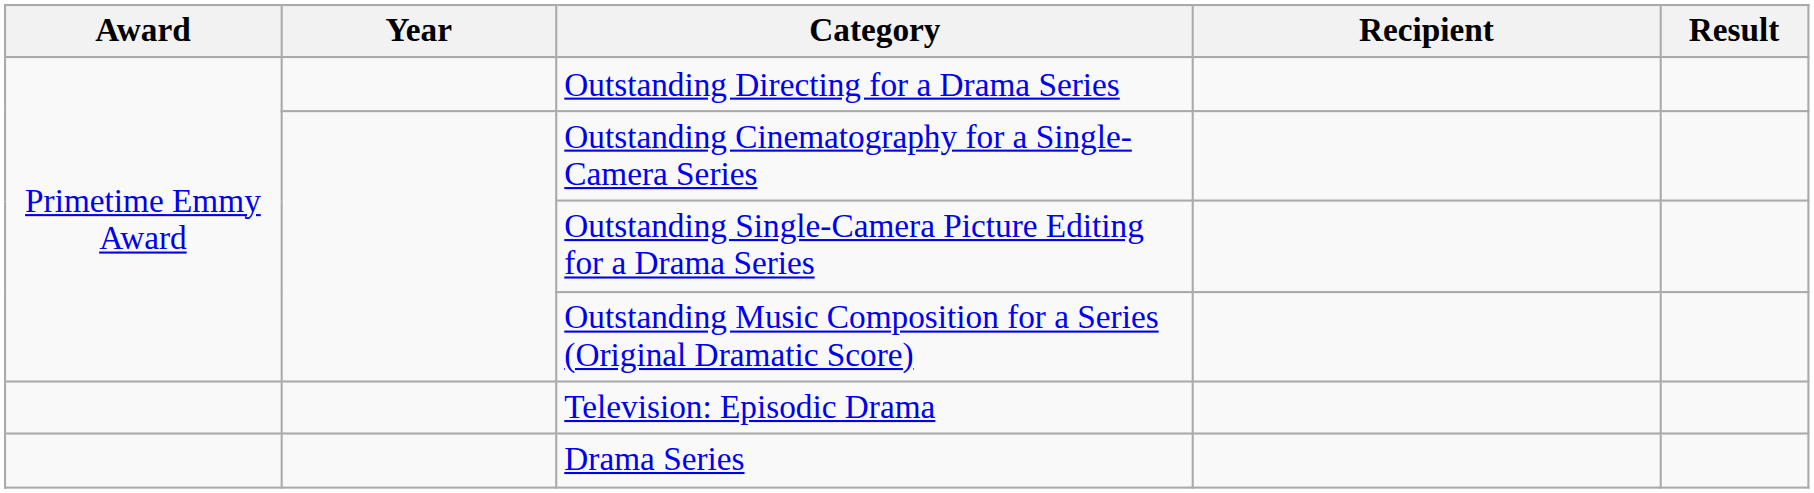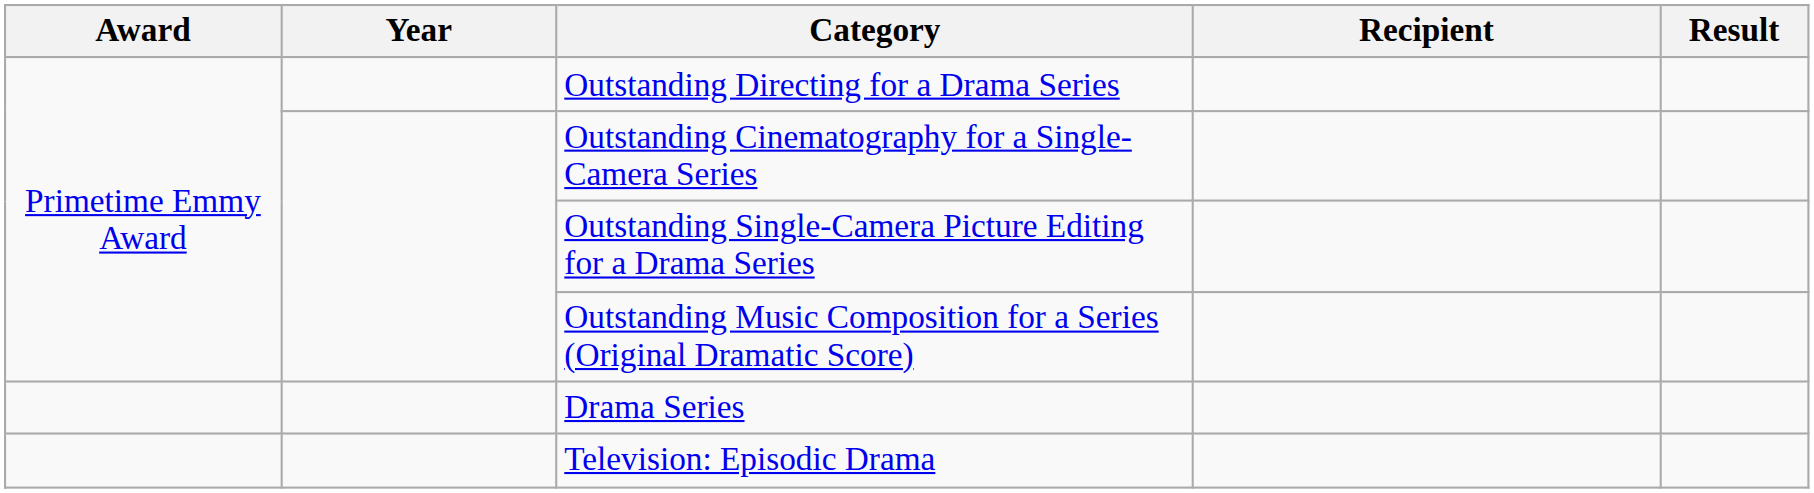rows swapped: Television: Episodic Drama <-> Drama Series
